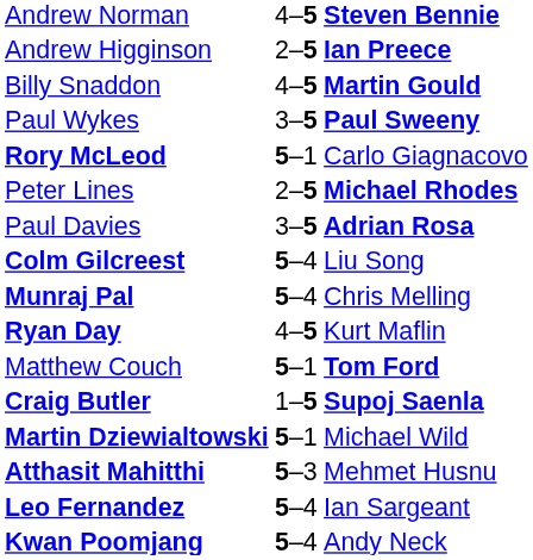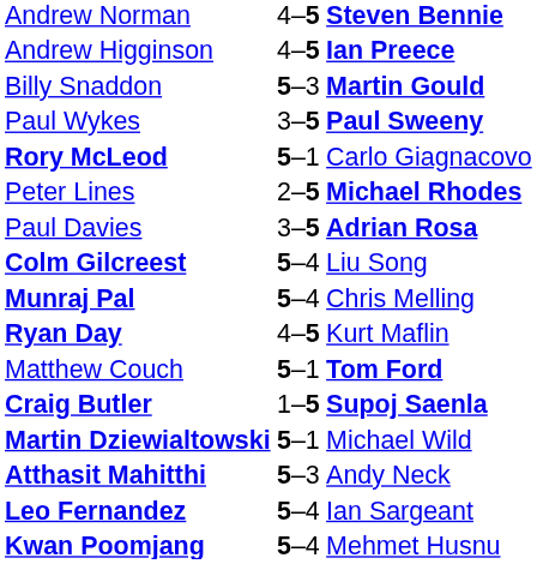Andrew Higginson | column 2: 2–5 -> 4–5
Billy Snaddon | column 2: 4–5 -> 5–3
Atthasit Mahitthi | column 3: Mehmet Husnu -> Andy Neck
Kwan Poomjang | column 3: Andy Neck -> Mehmet Husnu
